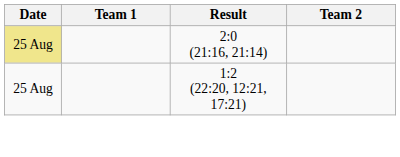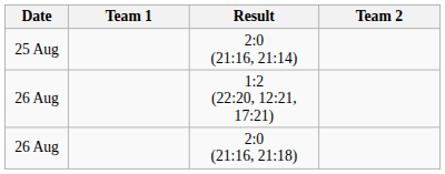2:0 (21:16, 21:14) | Date: khaki background -> no background
1:2 (22:20, 12:21, 17:21) | Date: 25 Aug -> 26 Aug
+ row: 26 Aug | 2:0 (21:16, 21:18)
